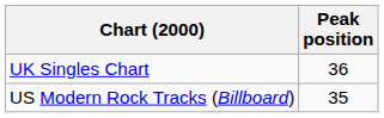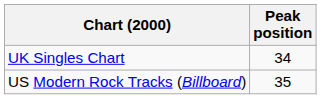UK Singles Chart | Peak position: 36 -> 34
